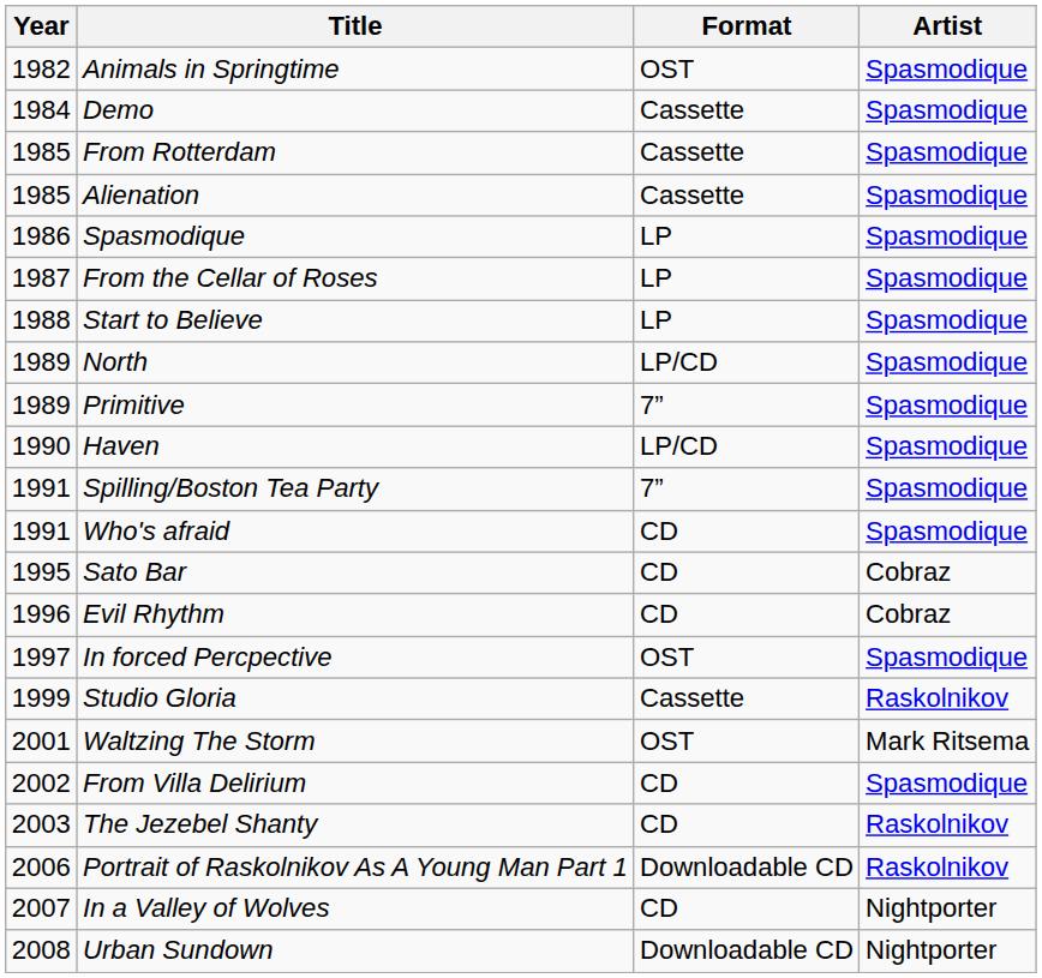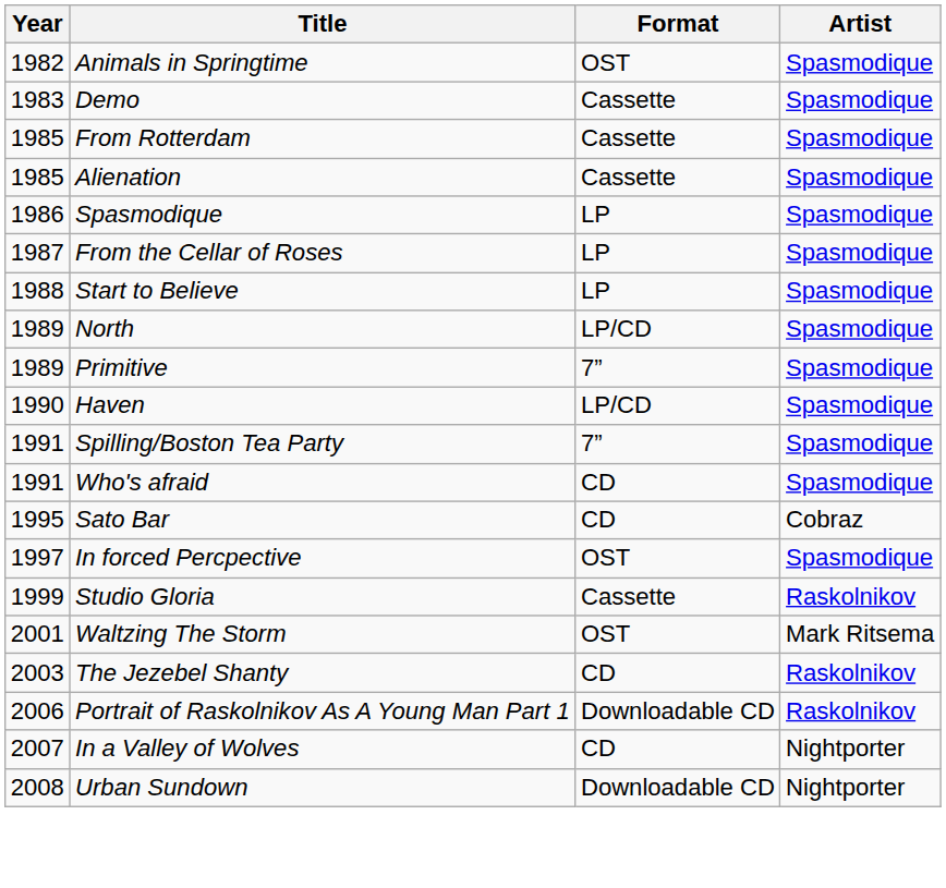Demo | Year: 1984 -> 1983
- row: 1996 | Evil Rhythm | CD | Cobraz
- row: 2002 | From Villa Delirium | CD | Spasmodique
